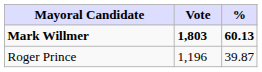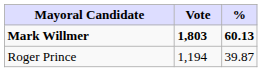Roger Prince | Vote: 1,196 -> 1,194
